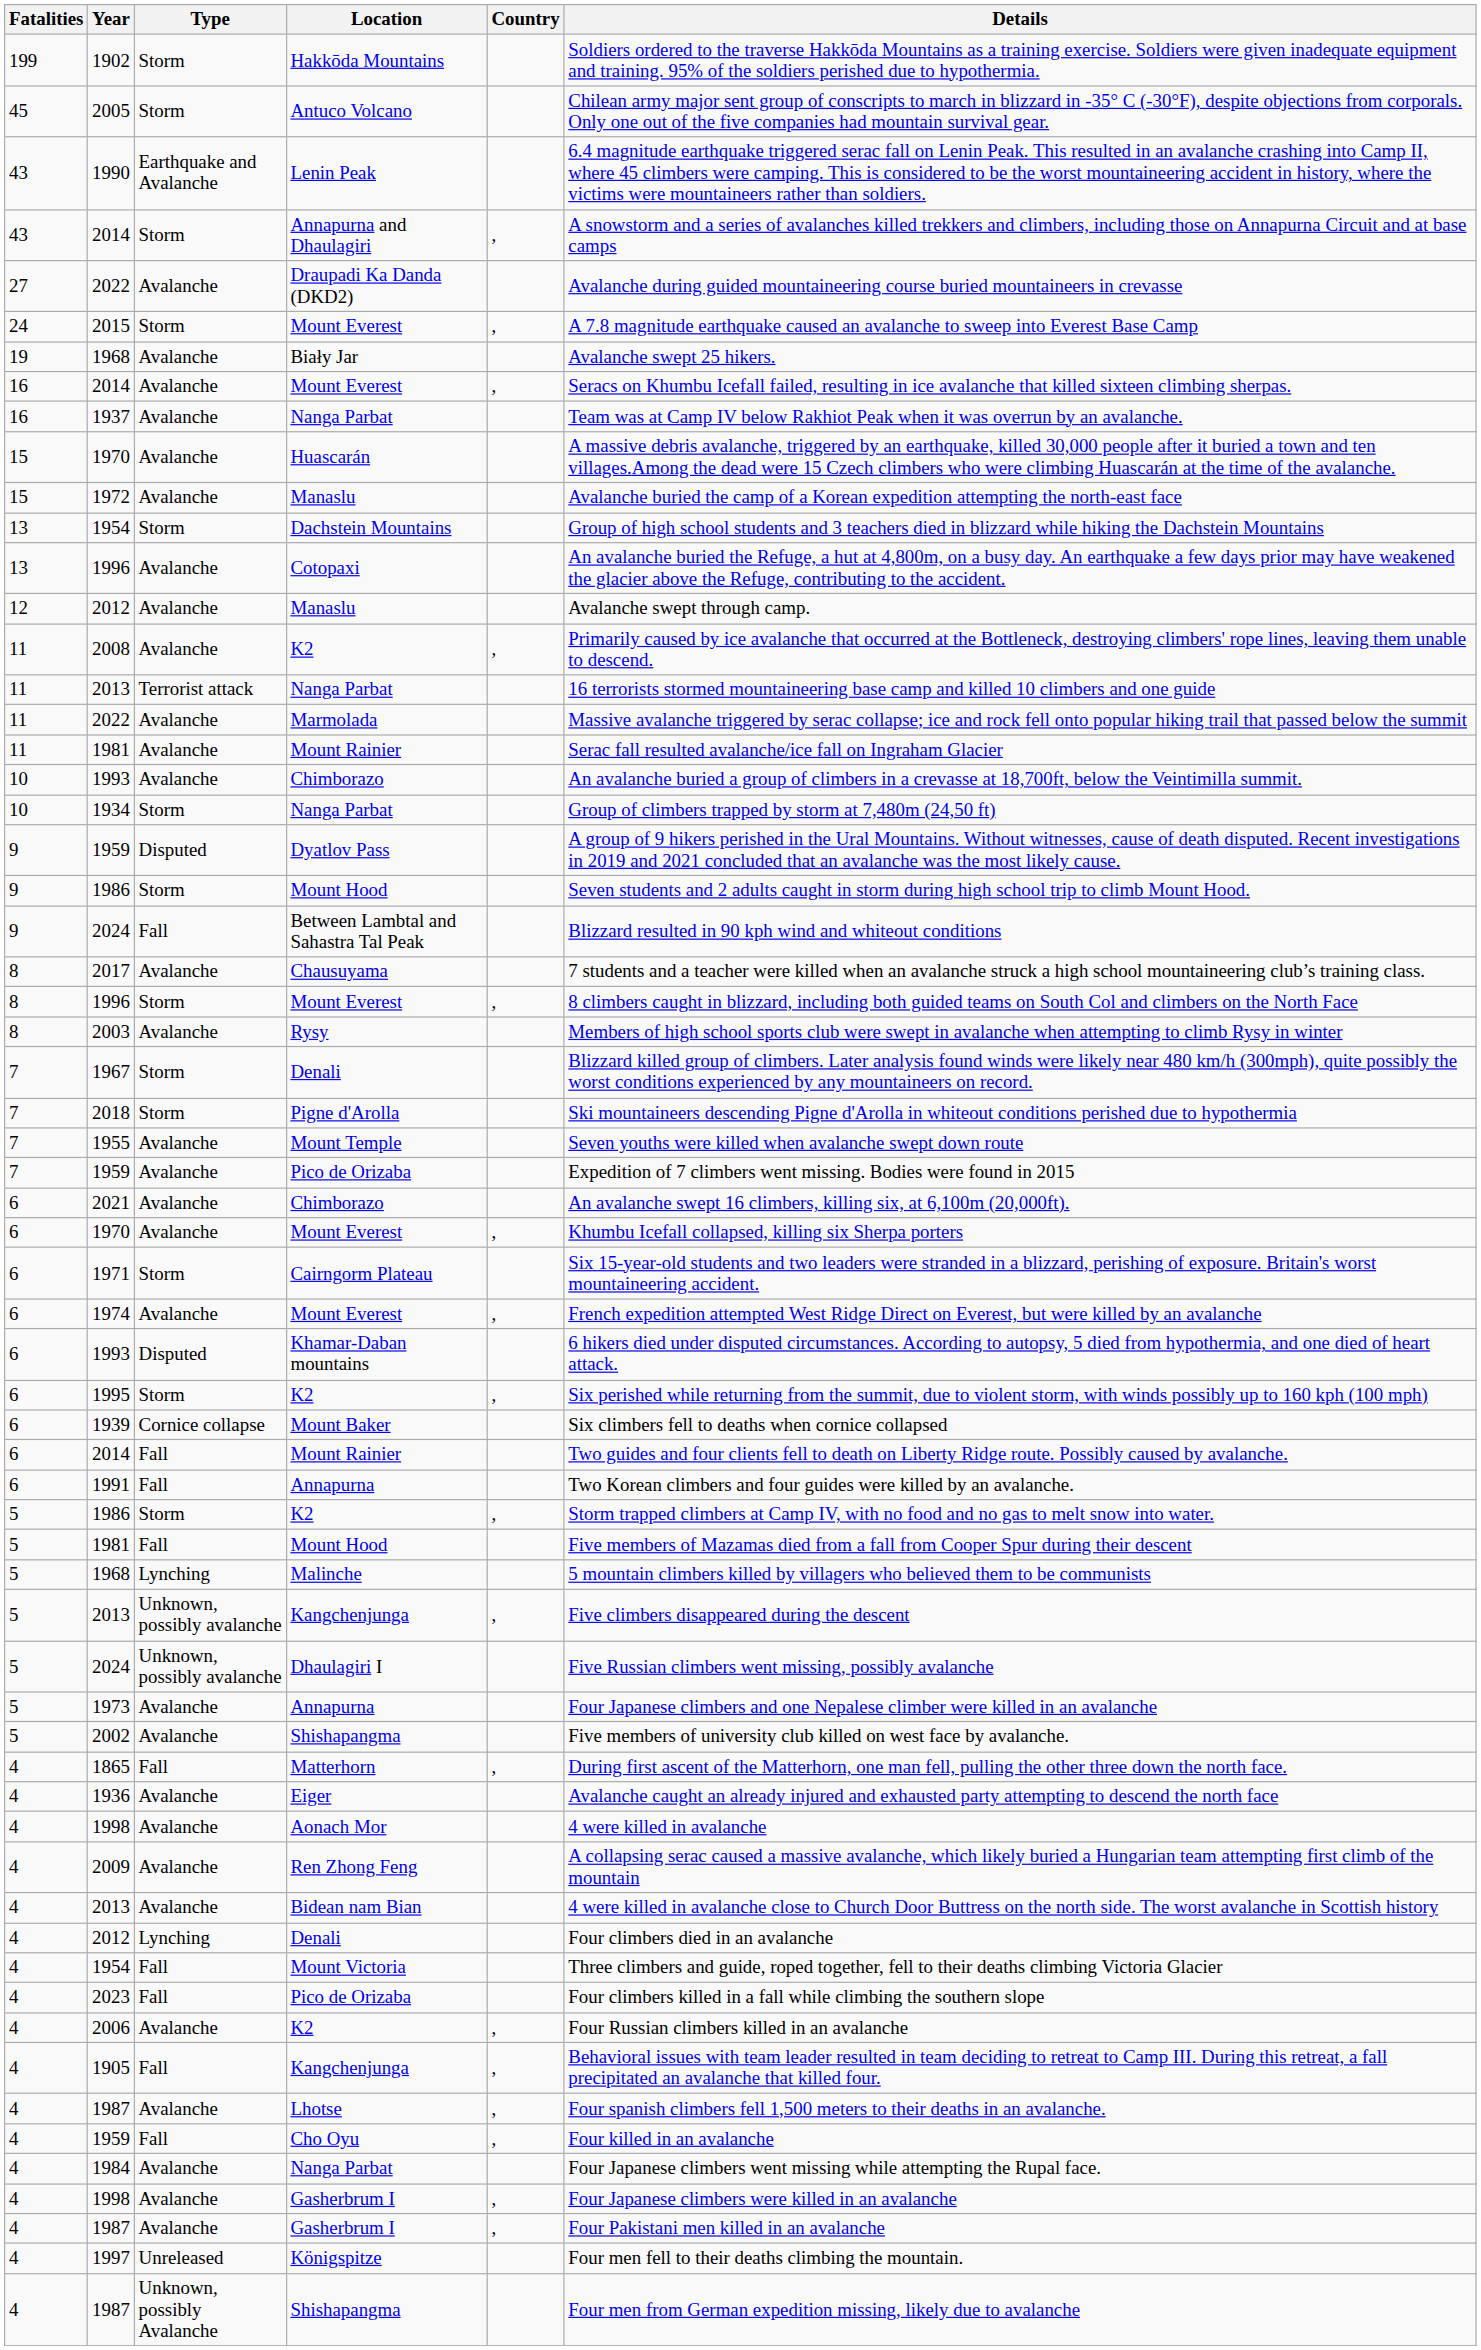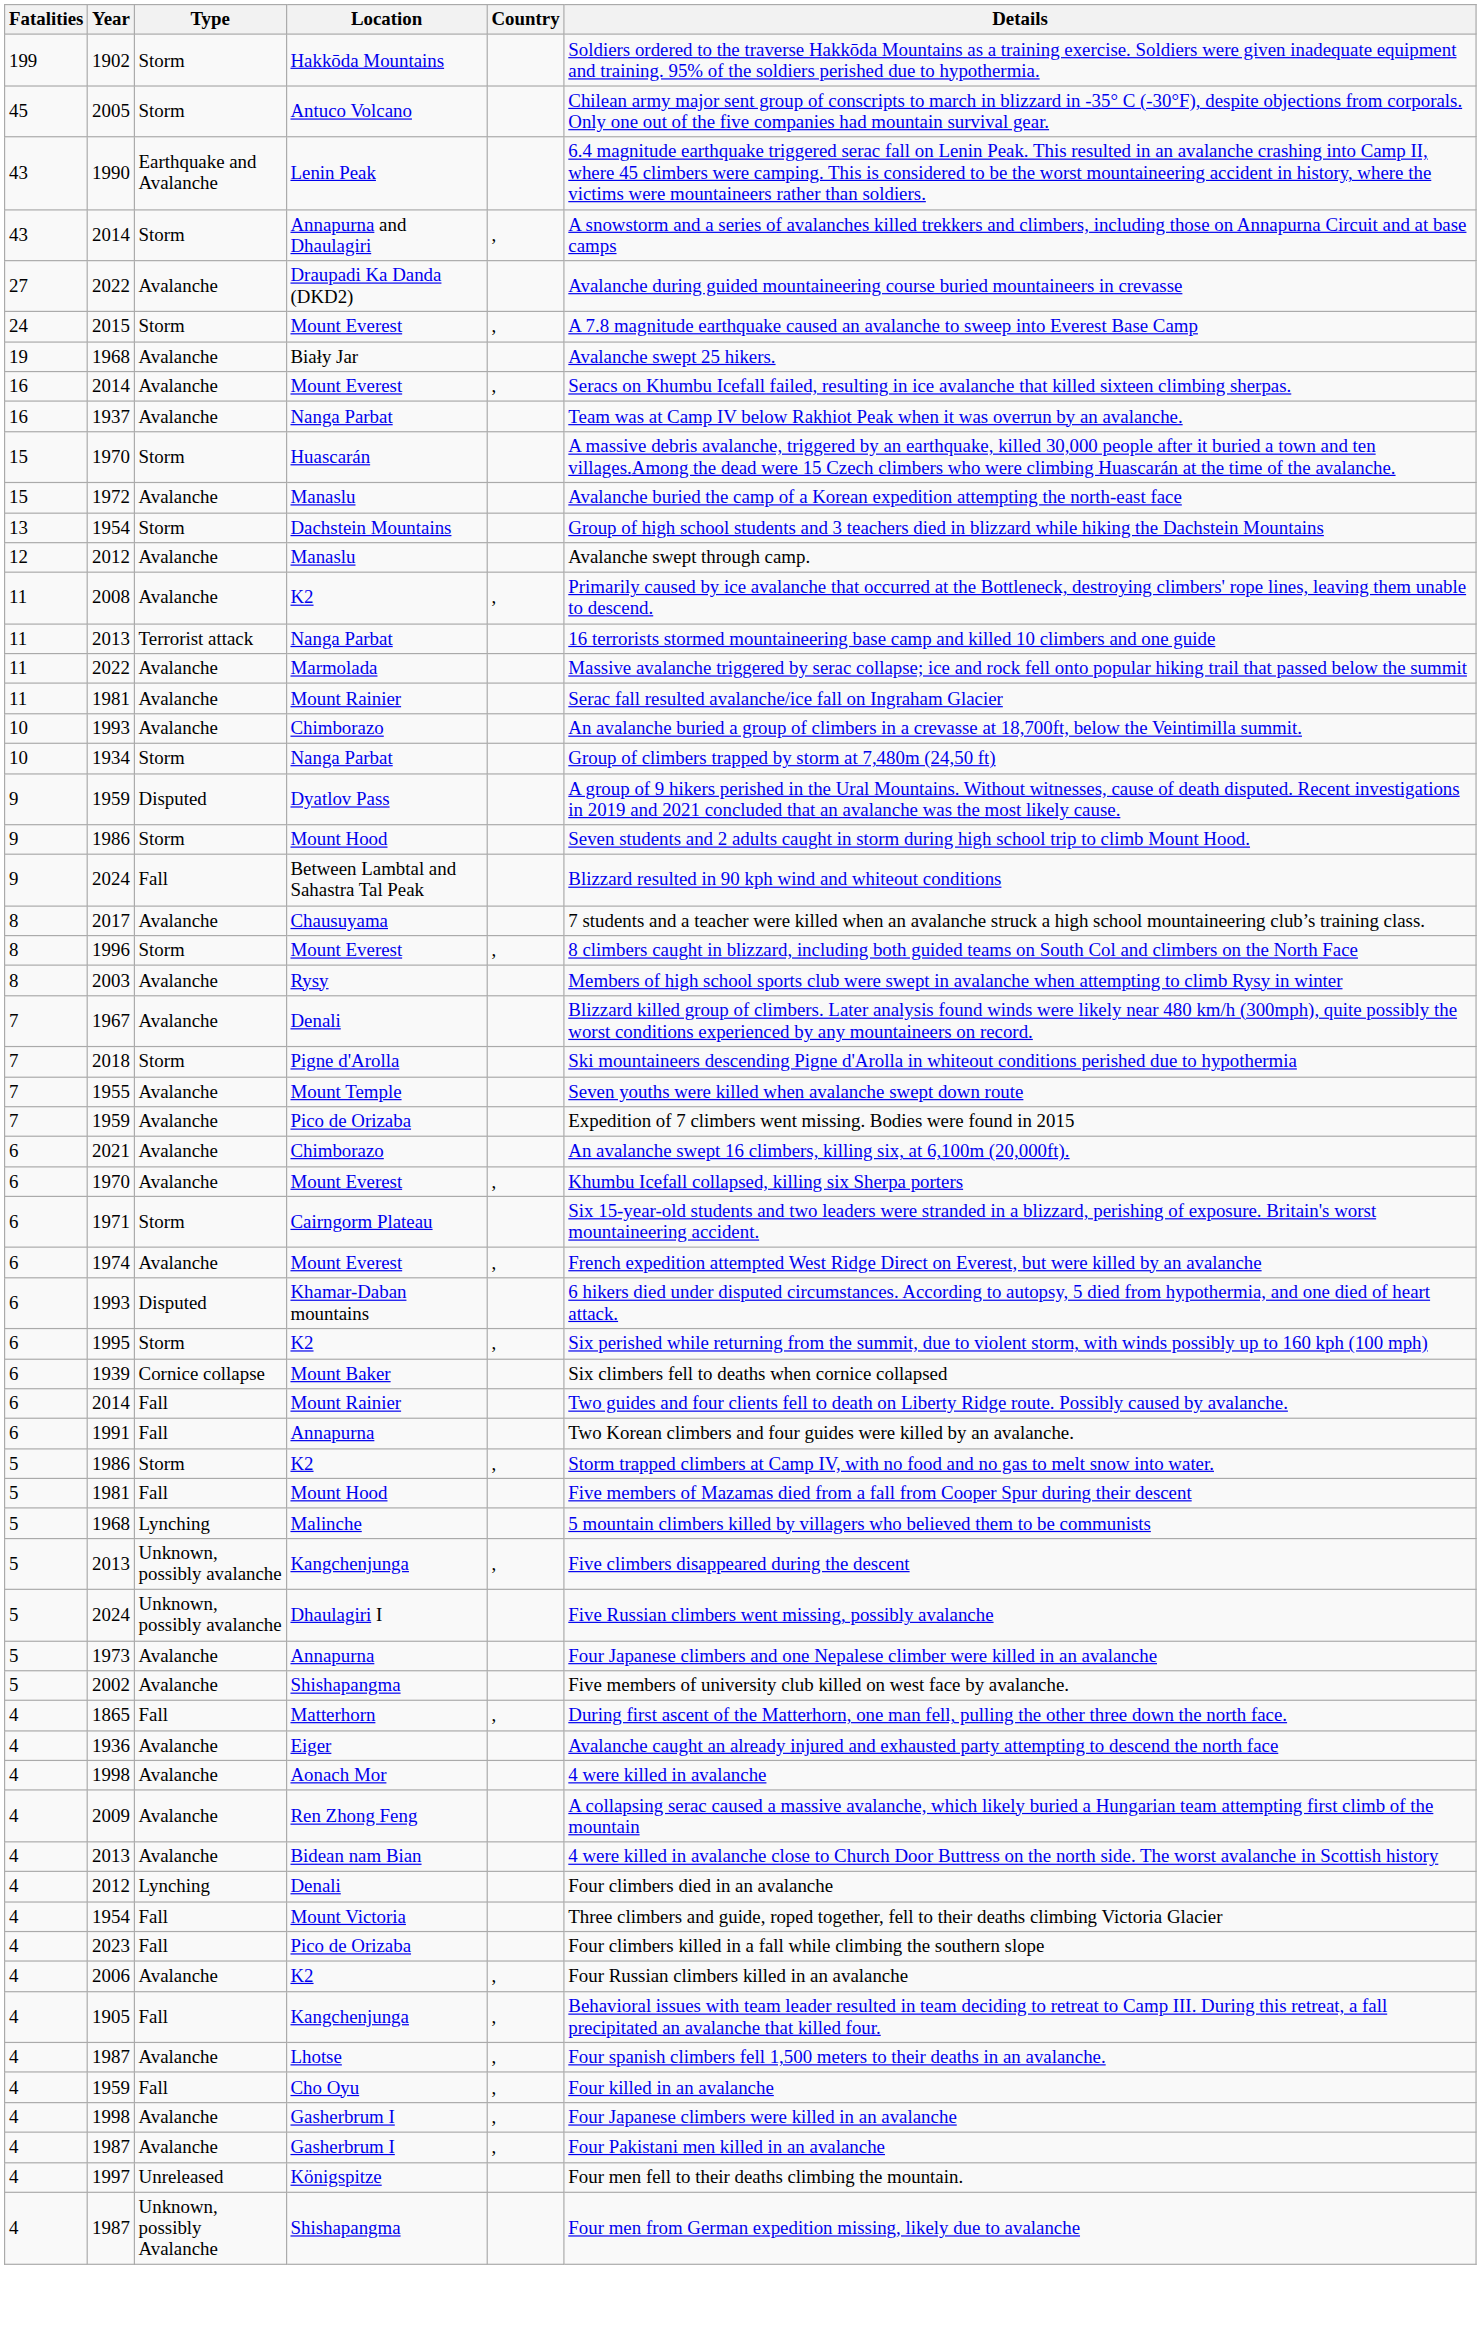1970 / Huascarán | Type: Avalanche -> Storm
- row: 13 | 1996 | Avalanche | Cotopaxi | An avalanche buried the Refuge, a hut at 4,800m, on a busy day. An earthquake a few days prior may have weakened the glacier above the Refuge, contributing to the accident.
1967 | Type: Storm -> Avalanche
- row: 4 | 1984 | Avalanche | Nanga Parbat | Four Japanese climbers went missing while attempting the Rupal face.
